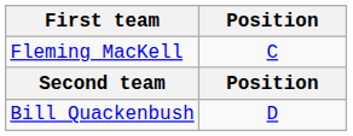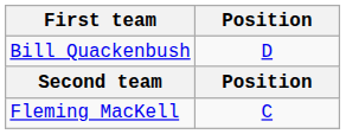rows swapped: Fleming MacKell <-> Bill Quackenbush
